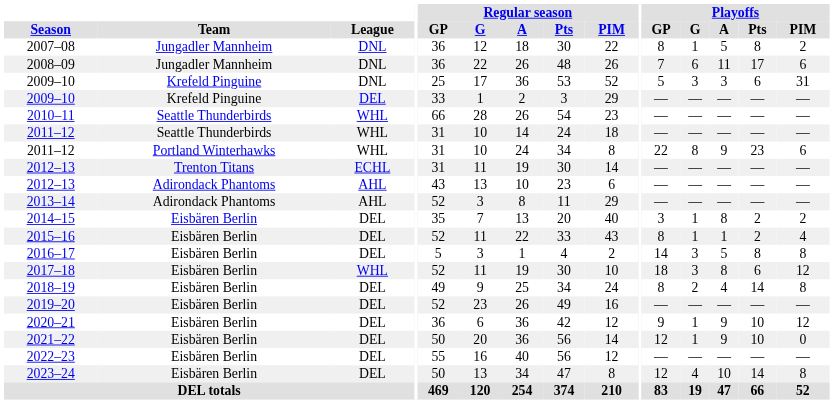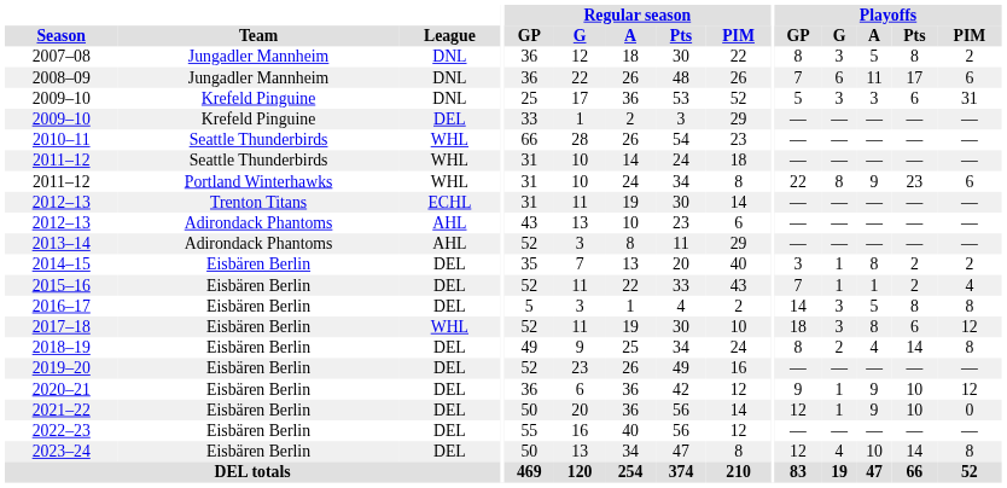2007–08 | Playoffs / G: 1 -> 3
2015–16 | Playoffs / GP: 8 -> 7
